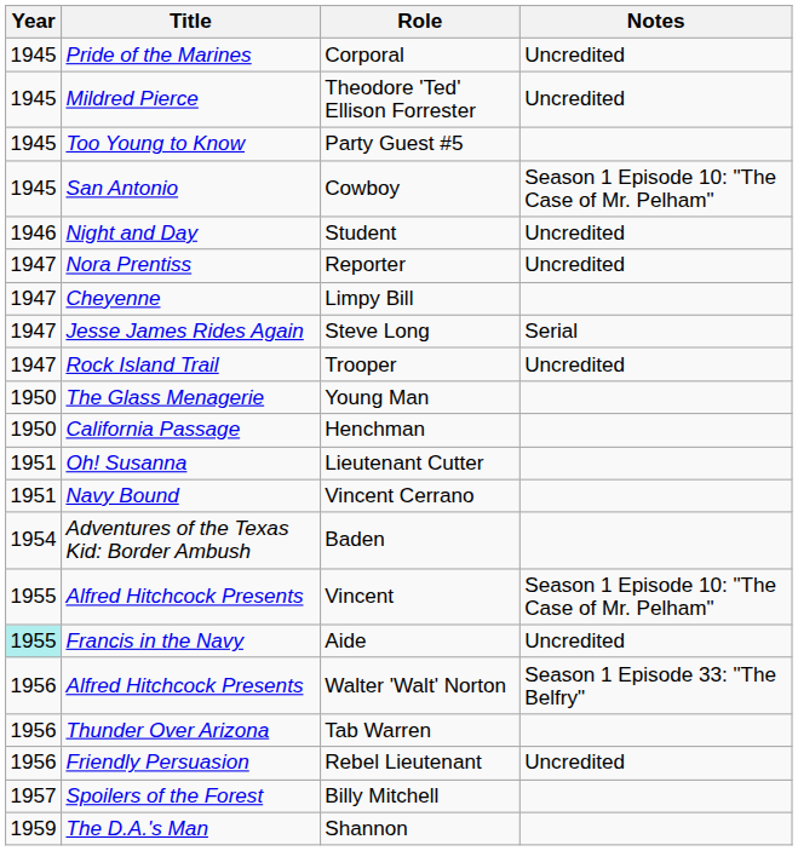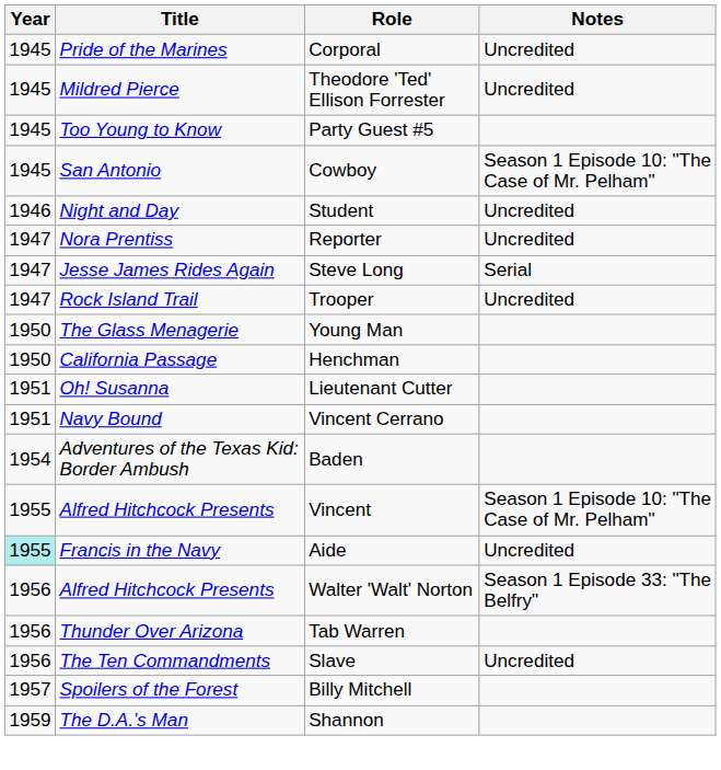- row: 1947 | Cheyenne | Limpy Bill
+ row: 1956 | The Ten Commandments | Slave | Uncredited
- row: 1956 | Friendly Persuasion | Rebel Lieutenant | Uncredited
